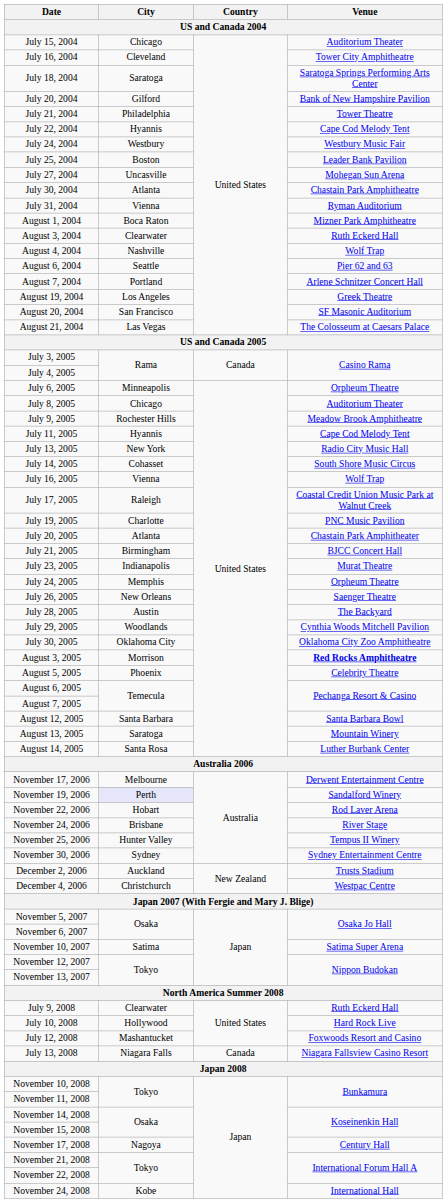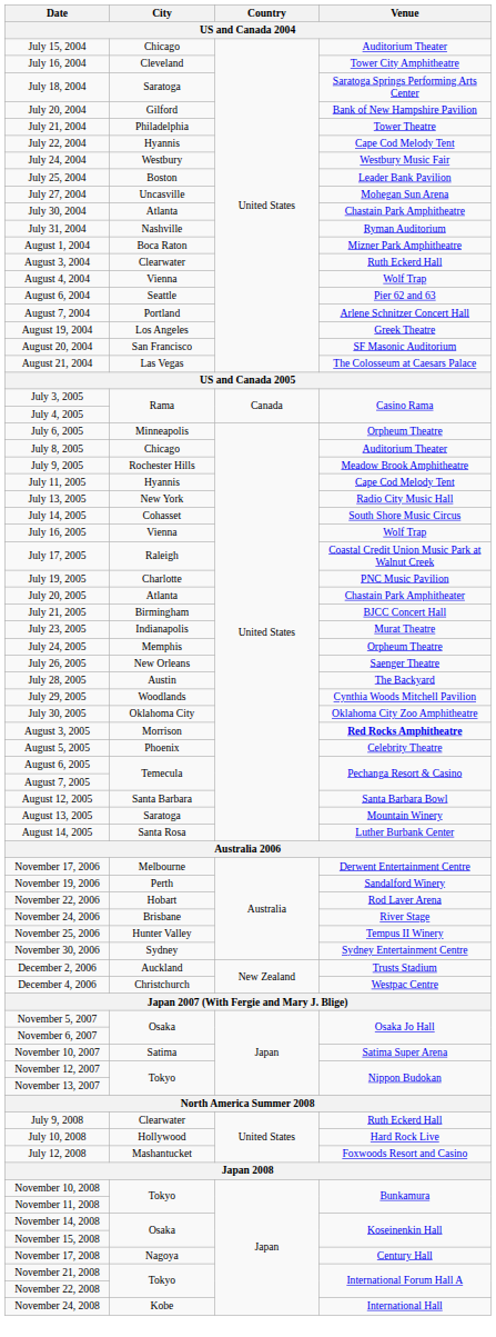July 31, 2004 | City: Vienna -> Nashville
August 4, 2004 | City: Nashville -> Vienna
November 19, 2006 | City: lavender background -> no background
- row: July 13, 2008 | Niagara Falls | Canada | Niagara Fallsview Casino Resort
